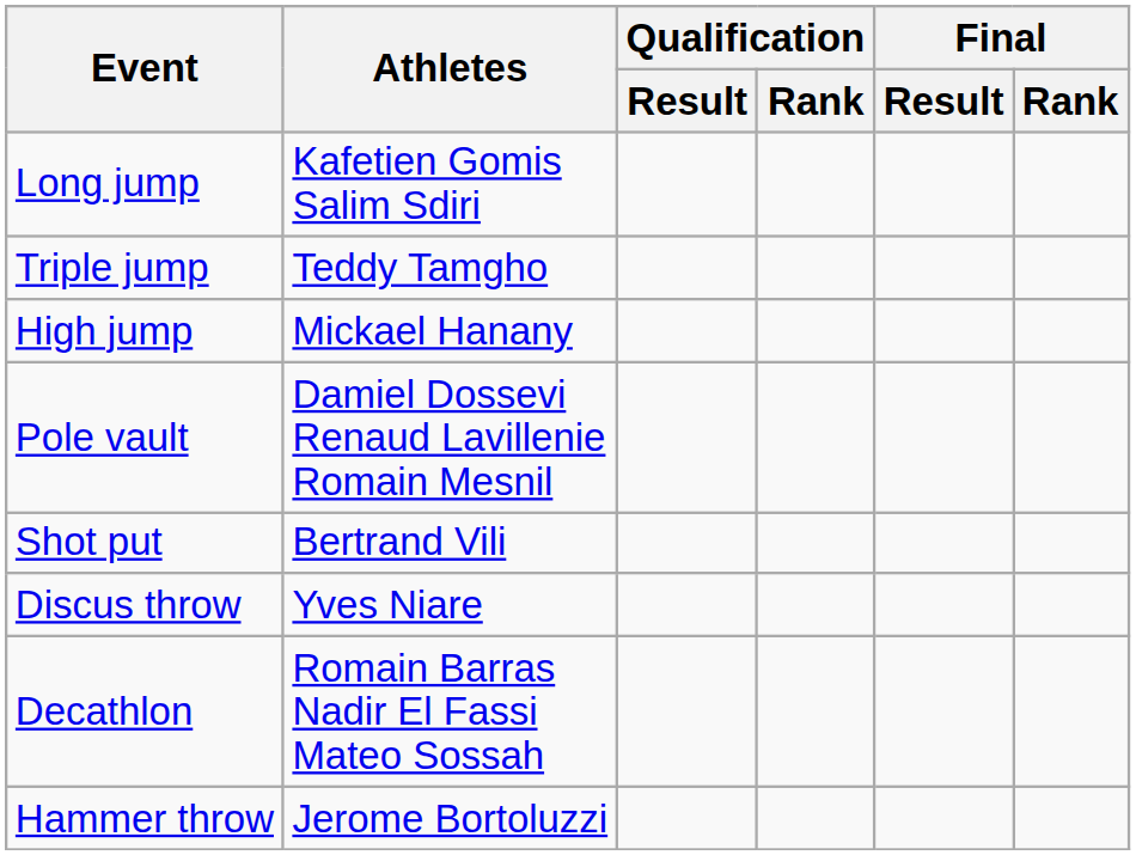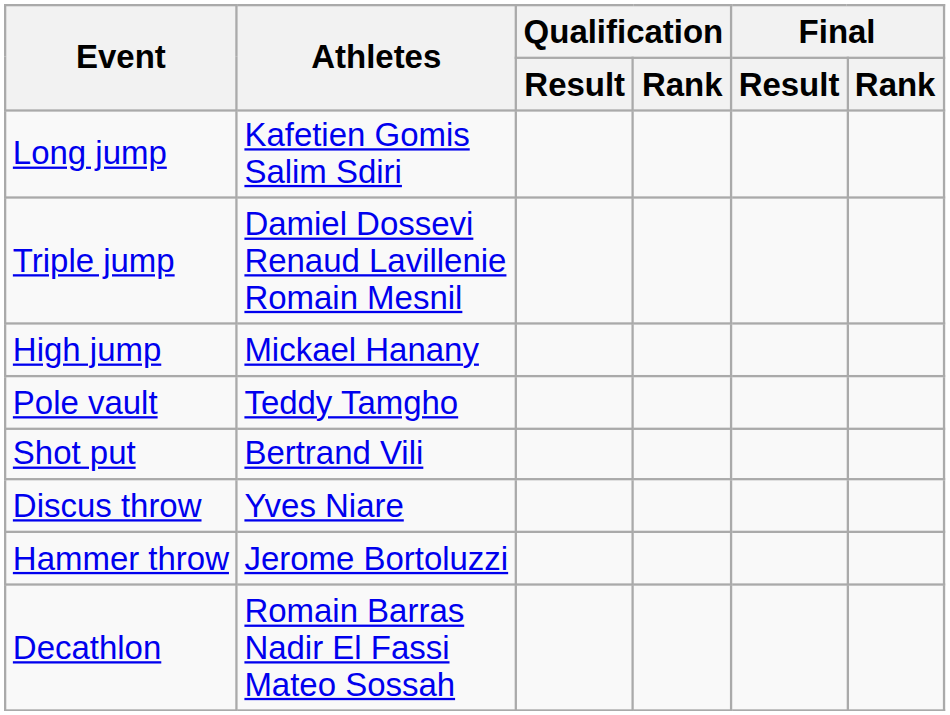Triple jump | Athletes: Teddy Tamgho -> Damiel Dossevi Renaud Lavillenie Romain Mesnil
Pole vault | Athletes: Damiel Dossevi Renaud Lavillenie Romain Mesnil -> Teddy Tamgho
rows swapped: Hammer throw <-> Decathlon
